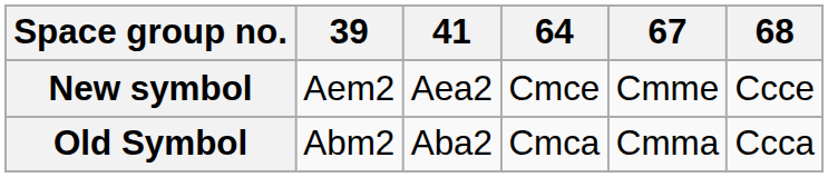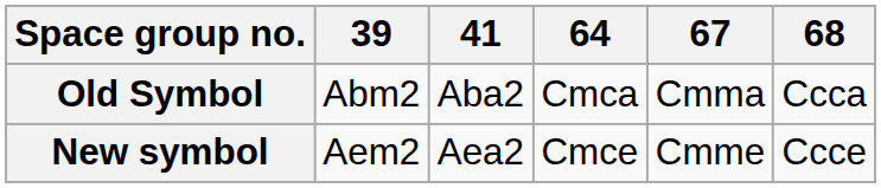rows swapped: New symbol <-> Old Symbol
